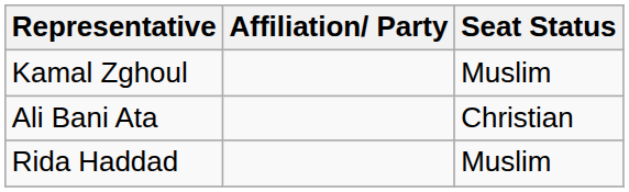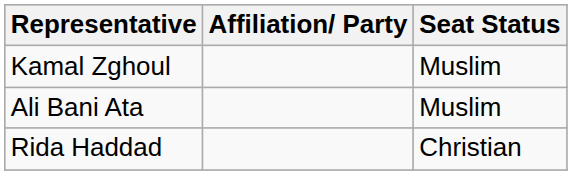Ali Bani Ata | Seat Status: Christian -> Muslim
Rida Haddad | Seat Status: Muslim -> Christian
